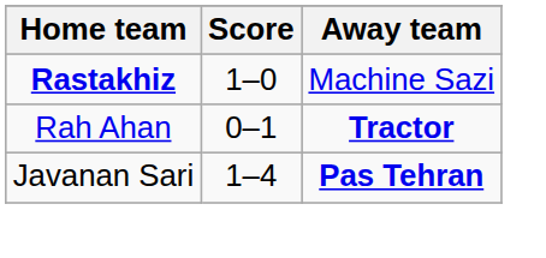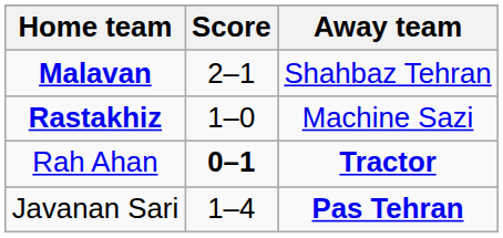+ row: Malavan | 2–1 | Shahbaz Tehran
Rah Ahan | Score: normal -> bold
